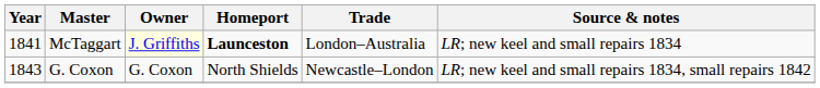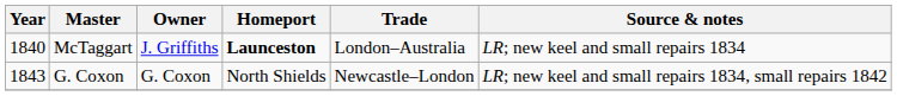McTaggart | Year: 1841 -> 1840
McTaggart | Owner: lightyellow background -> no background
